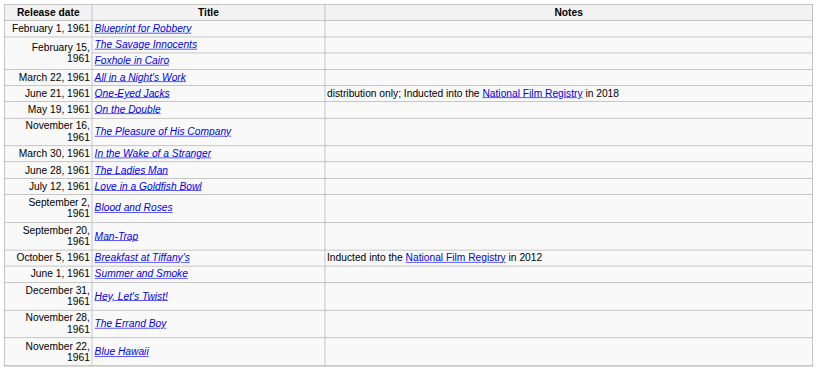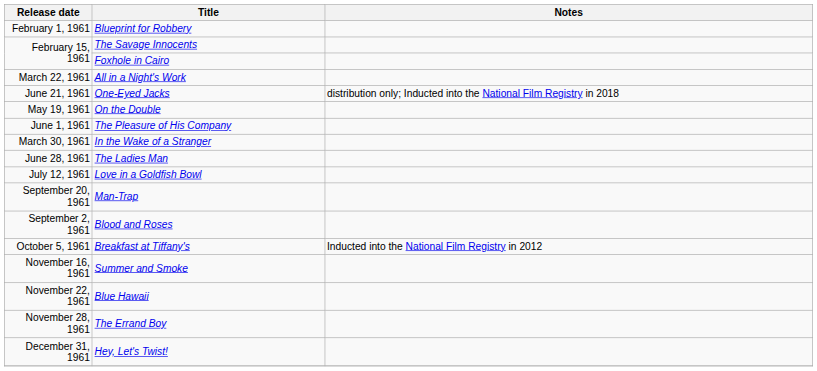The Pleasure of His Company | Release date: November 16, 1961 -> June 1, 1961
rows swapped: Blood and Roses <-> Man-Trap
Summer and Smoke | Release date: June 1, 1961 -> November 16, 1961
rows swapped: Blue Hawaii <-> Hey, Let's Twist!
